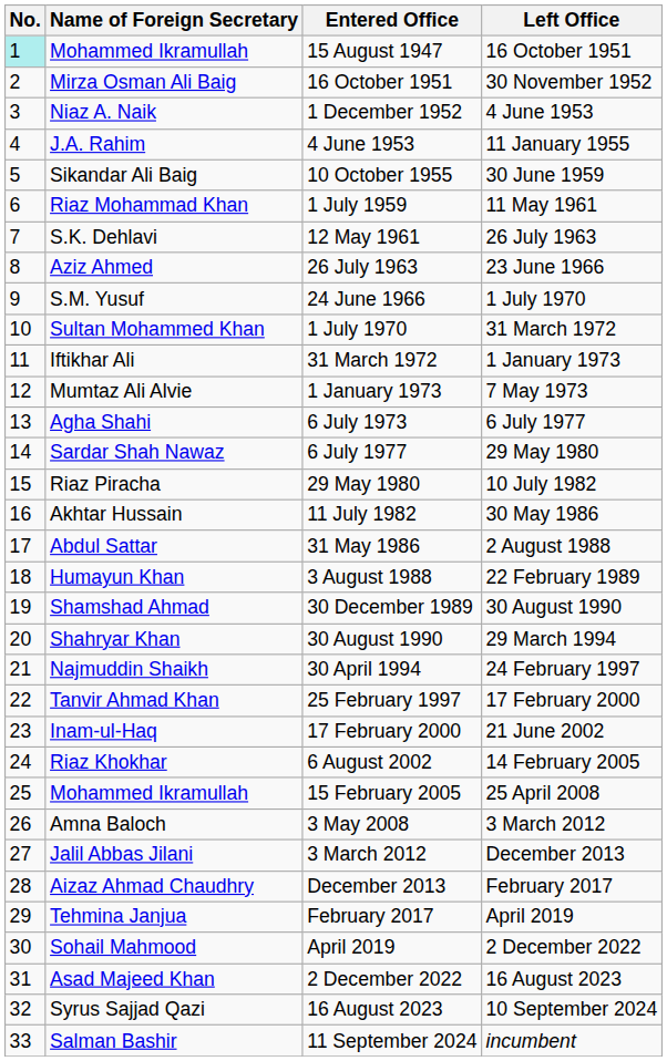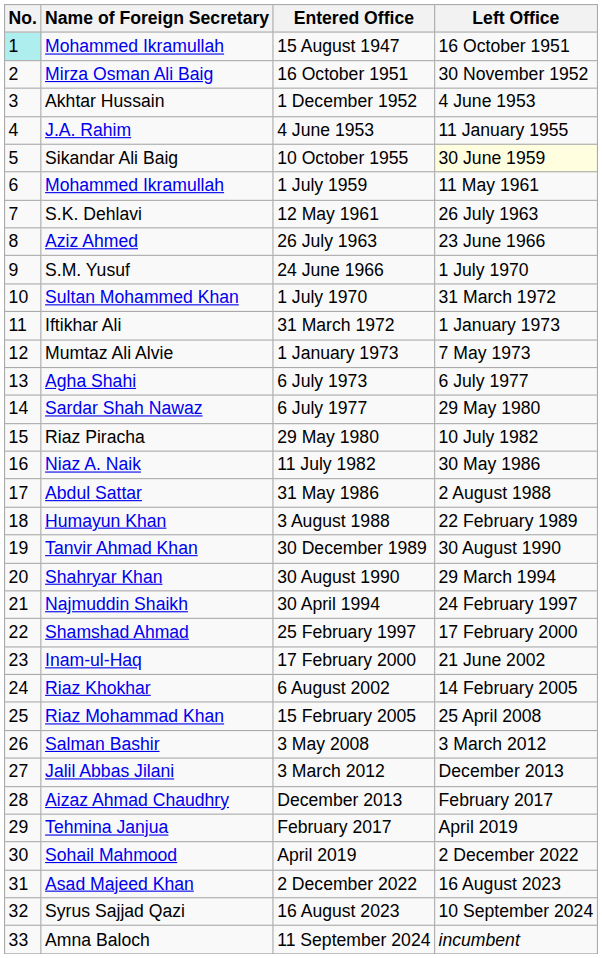1 December 1952 | Name of Foreign Secretary: Niaz A. Naik -> Akhtar Hussain
10 October 1955 | Left Office: no background -> lightyellow background
1 July 1959 | Name of Foreign Secretary: Riaz Mohammad Khan -> Mohammed Ikramullah
11 July 1982 | Name of Foreign Secretary: Akhtar Hussain -> Niaz A. Naik
30 December 1989 | Name of Foreign Secretary: Shamshad Ahmad -> Tanvir Ahmad Khan
25 February 1997 | Name of Foreign Secretary: Tanvir Ahmad Khan -> Shamshad Ahmad
15 February 2005 | Name of Foreign Secretary: Mohammed Ikramullah -> Riaz Mohammad Khan
3 May 2008 | Name of Foreign Secretary: Amna Baloch -> Salman Bashir
11 September 2024 | Name of Foreign Secretary: Salman Bashir -> Amna Baloch
